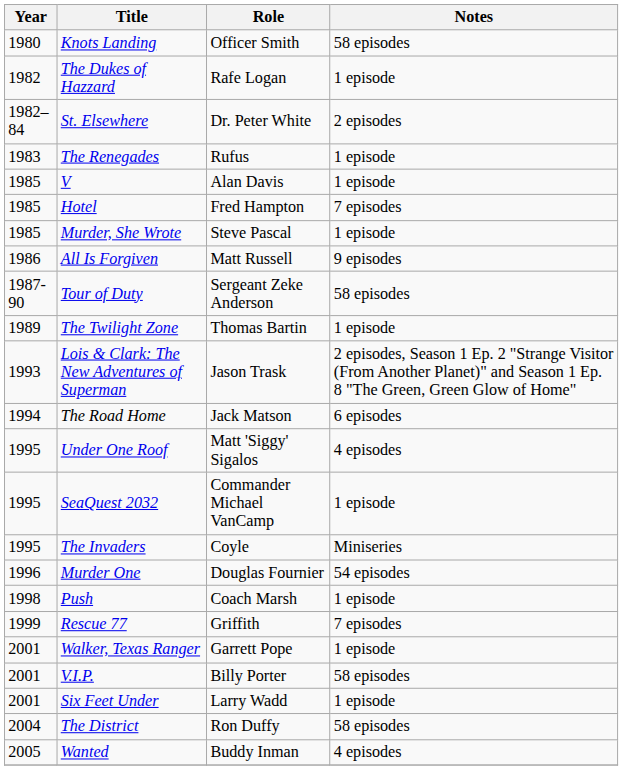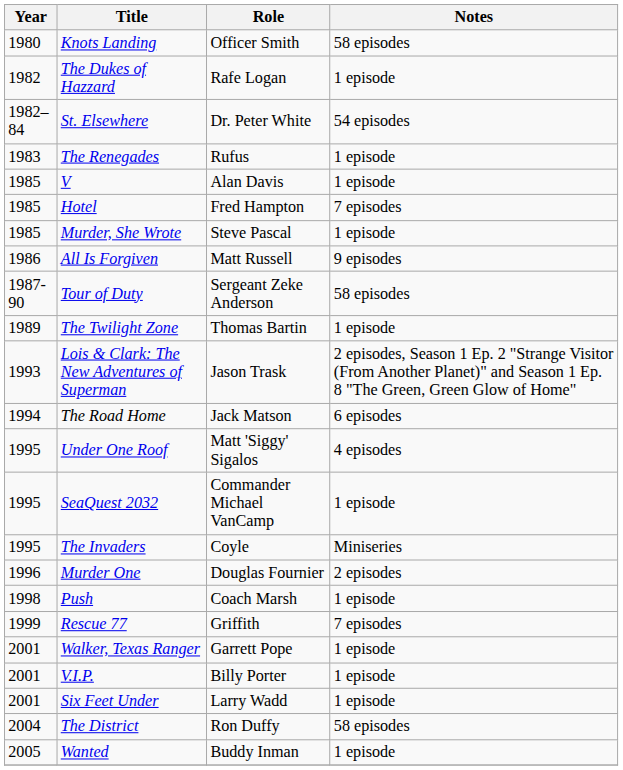St. Elsewhere | Notes: 2 episodes -> 54 episodes
Murder One | Notes: 54 episodes -> 2 episodes
V.I.P. | Notes: 58 episodes -> 1 episode
Wanted | Notes: 4 episodes -> 1 episode
